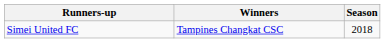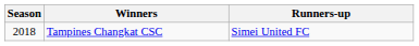columns swapped: Season <-> Runners-up
